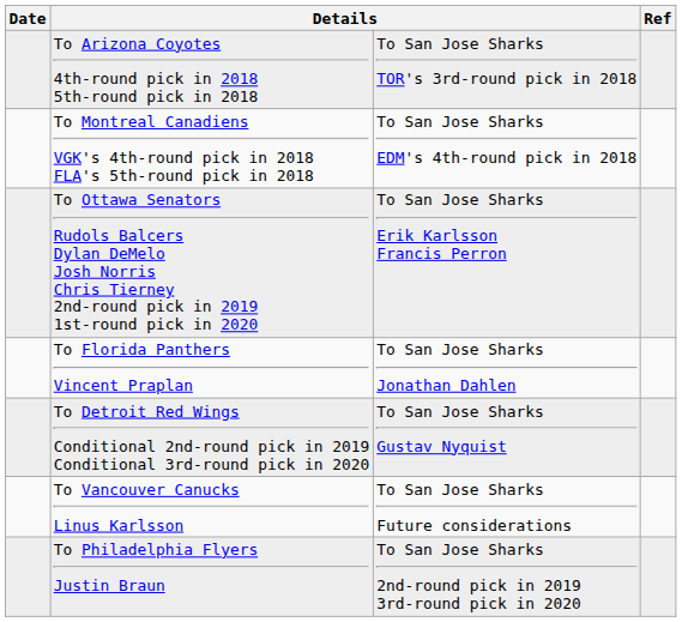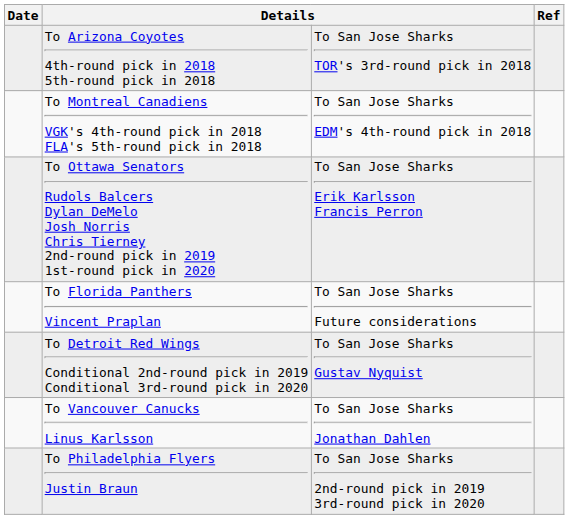To Florida Panthers Vincent Praplan | column 3: To San Jose Sharks Jonathan Dahlen -> To San Jose Sharks Future considerations
To Vancouver Canucks Linus Karlsson | column 3: To San Jose Sharks Future considerations -> To San Jose Sharks Jonathan Dahlen
